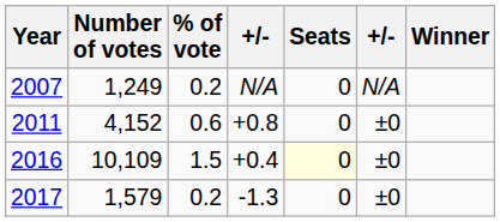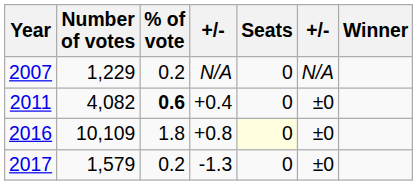2007 | Number of votes: 1,249 -> 1,229
2011 | Number of votes: 4,152 -> 4,082
2011 | % of vote: normal -> bold
2011 | column 4: +0.8 -> +0.4
2016 | % of vote: 1.5 -> 1.8
2016 | column 4: +0.4 -> +0.8
